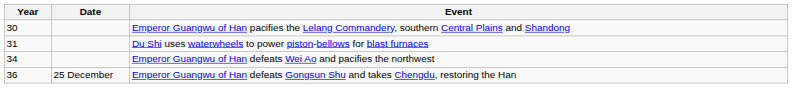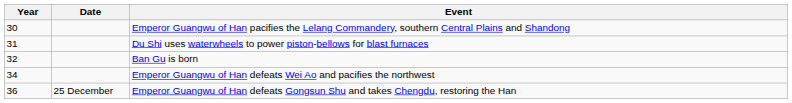+ row: 32 | Ban Gu is born
